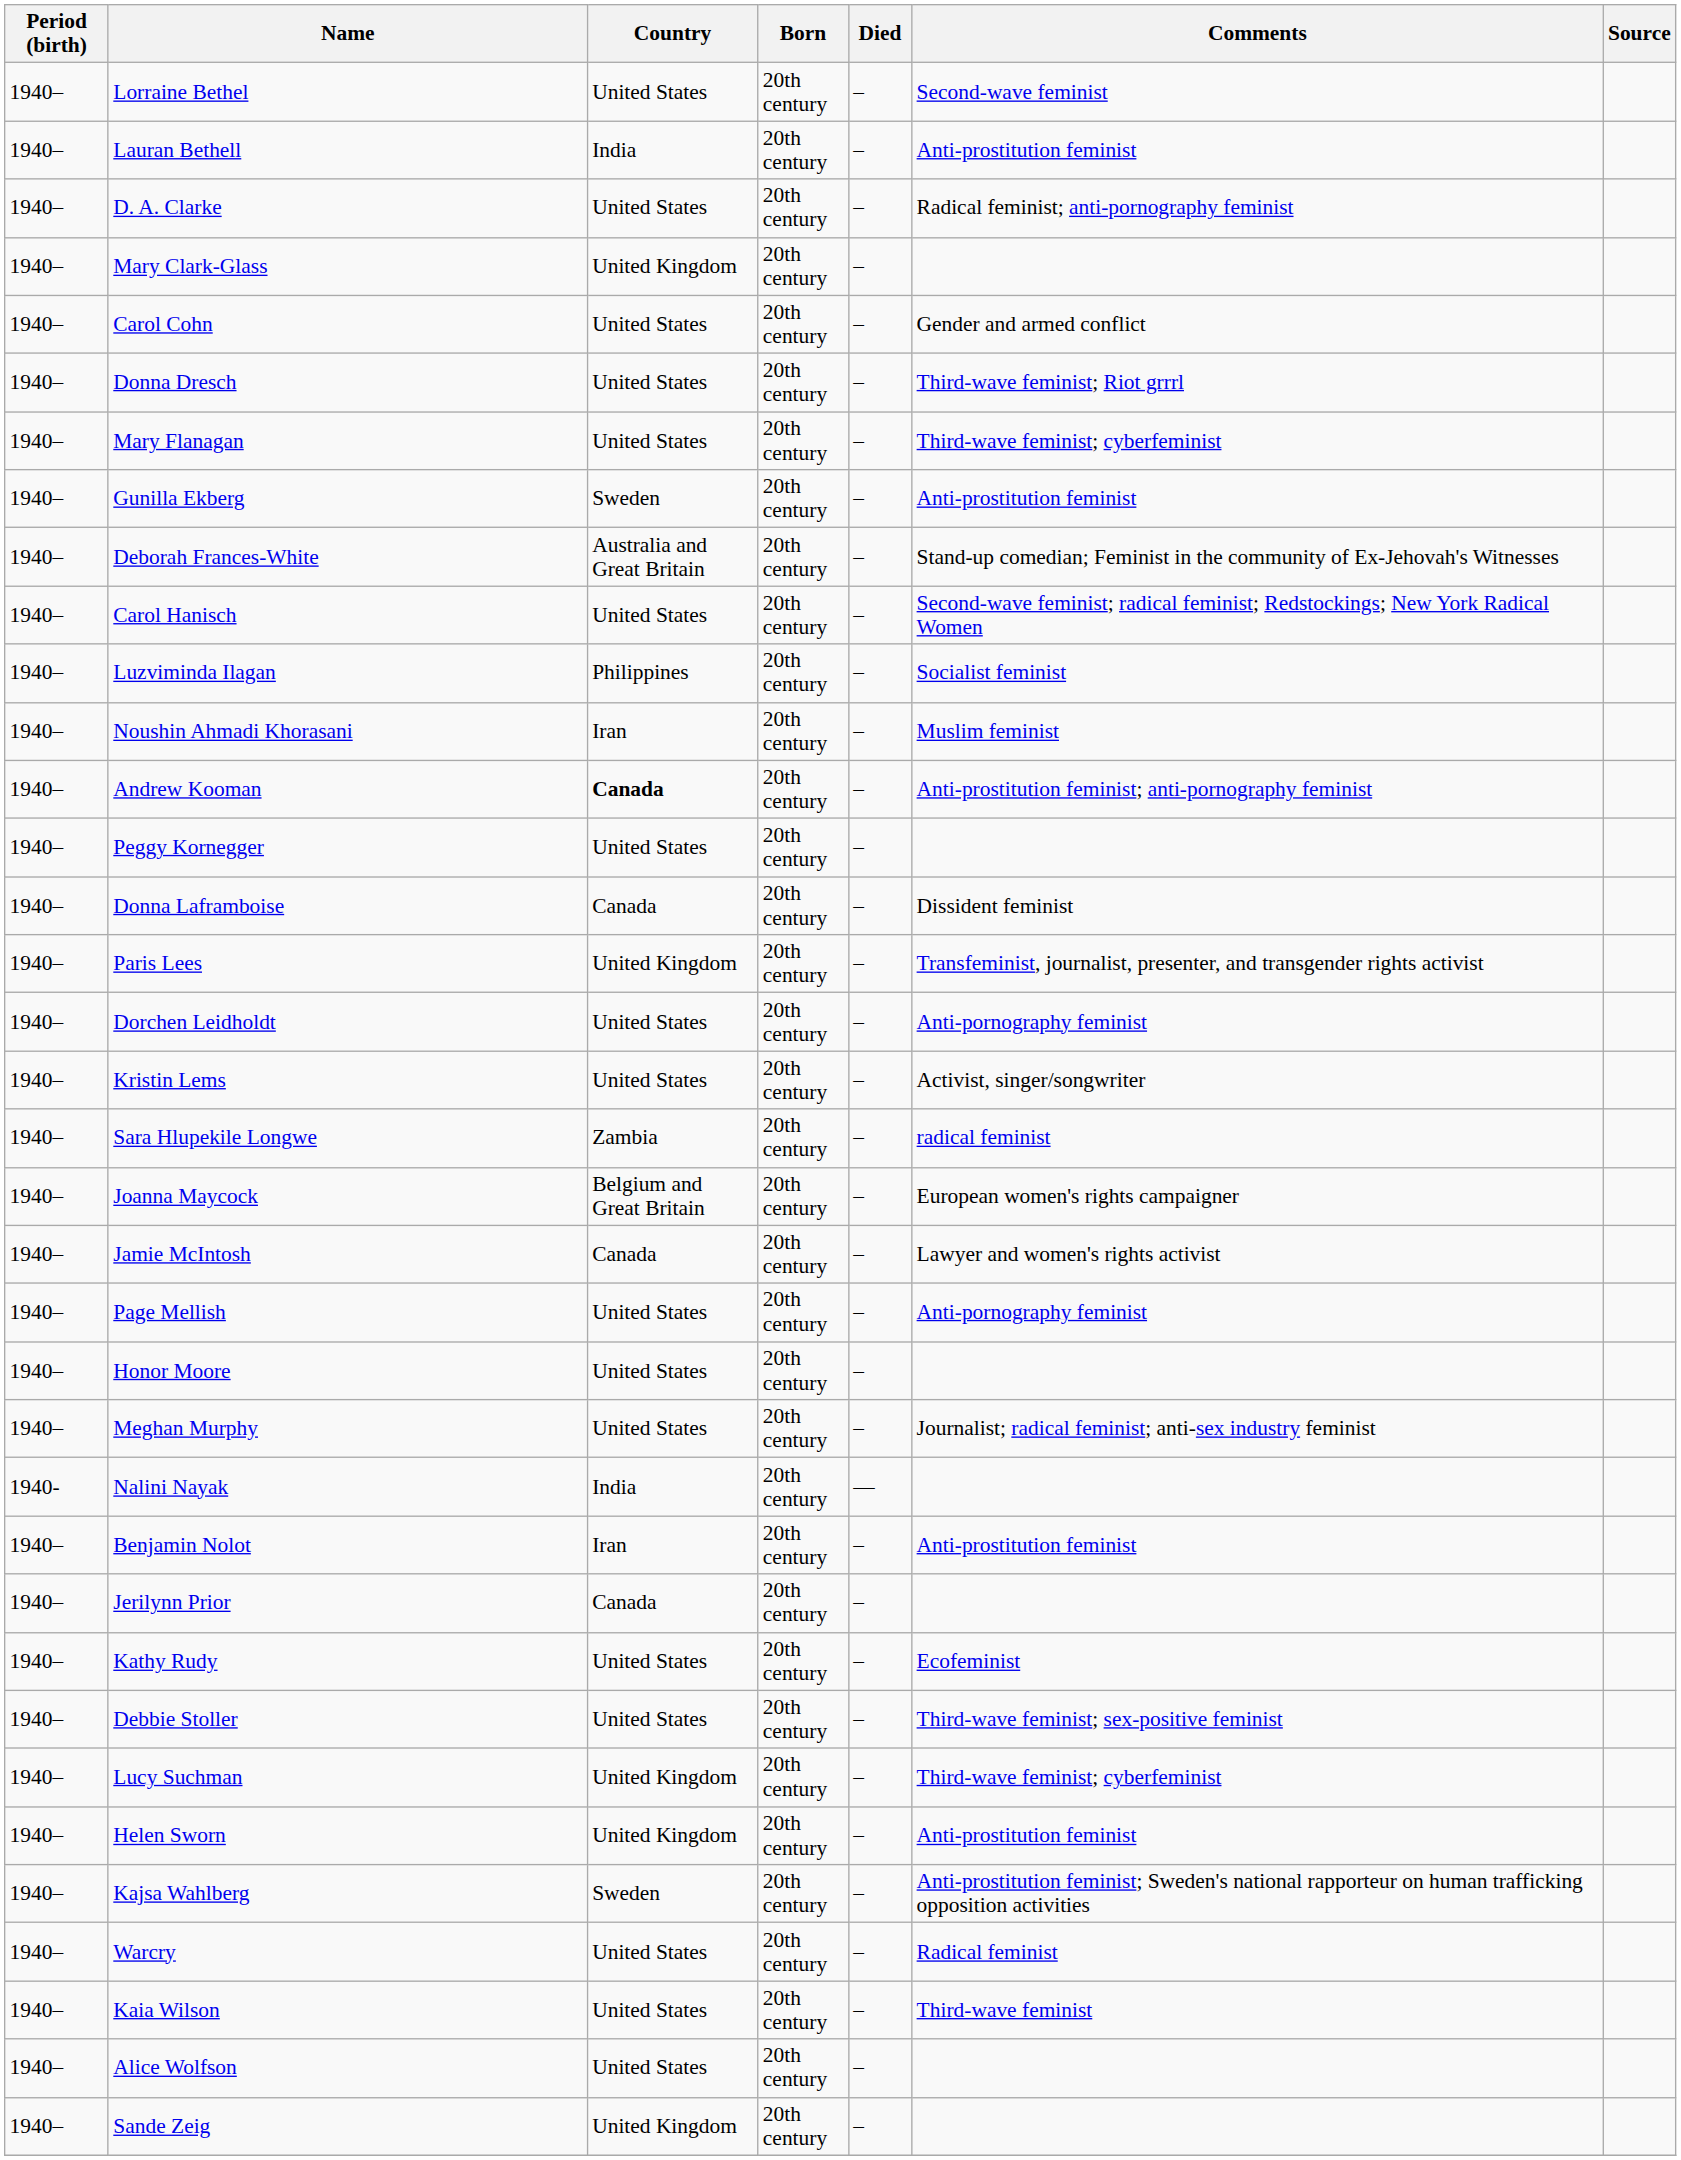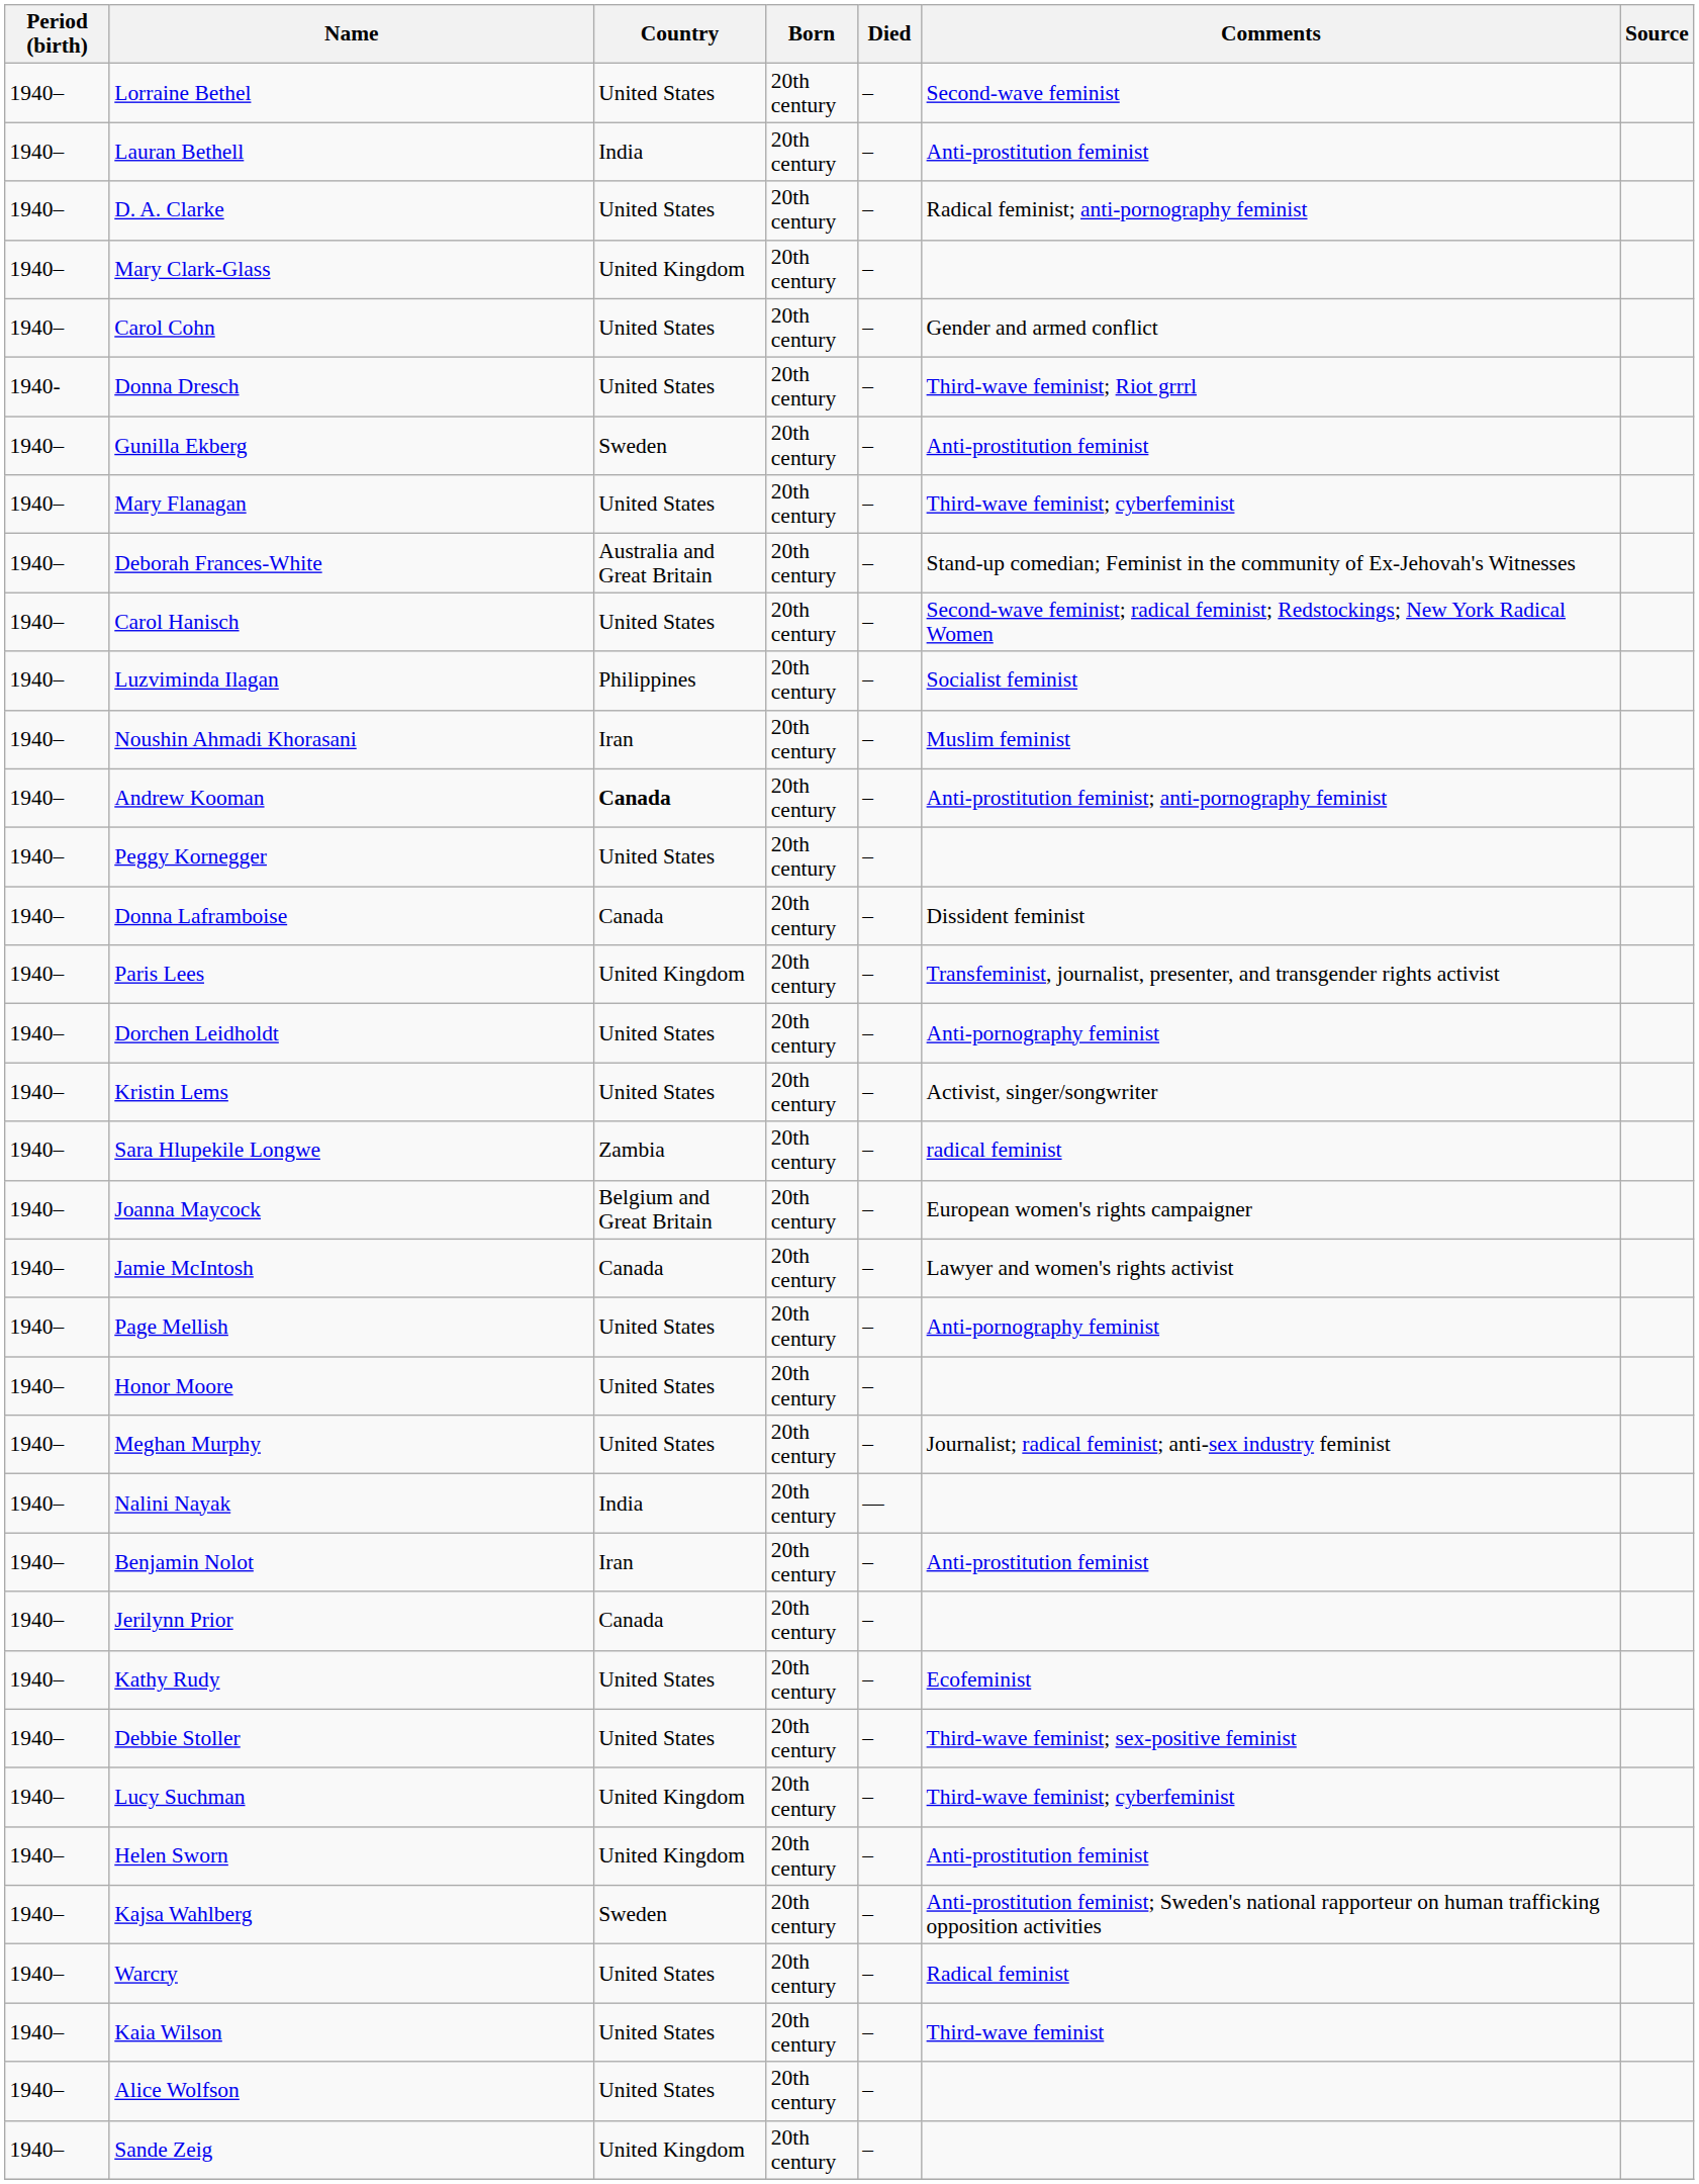Donna Dresch | Period (birth): 1940– -> 1940-
rows swapped: Gunilla Ekberg <-> Mary Flanagan
Nalini Nayak | Period (birth): 1940- -> 1940–
